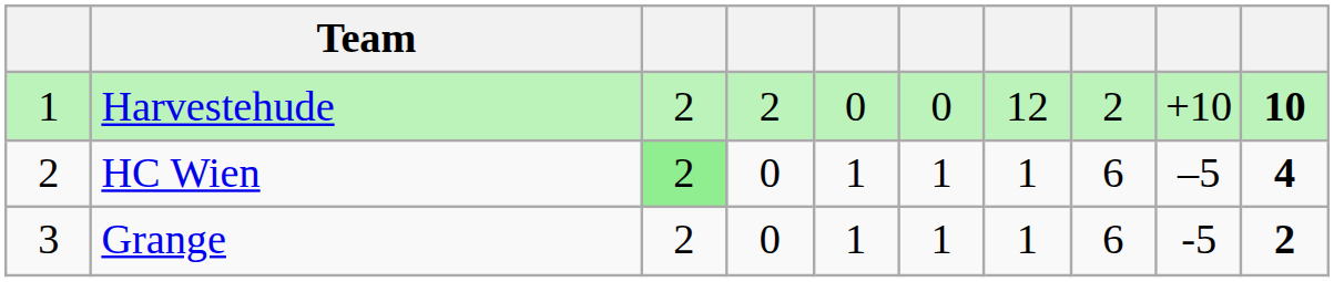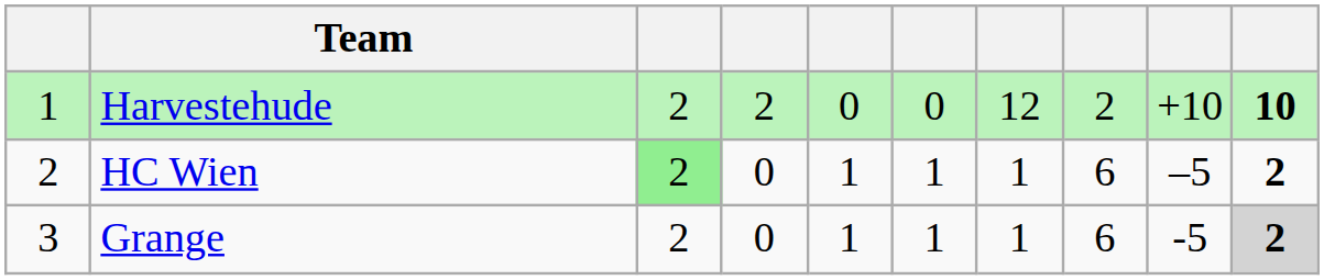HC Wien | column 10: 4 -> 2
Grange | column 10: no background -> lightgrey background
